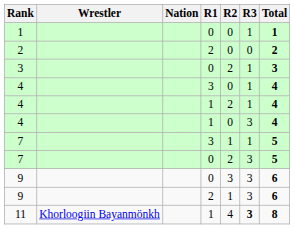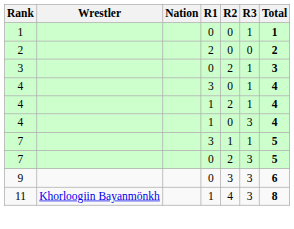- row: 9 | 2 | 1 | 3 | 6
11 | R3: bold -> normal
